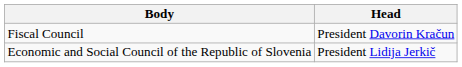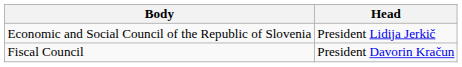rows swapped: Fiscal Council <-> Economic and Social Council of the Republic of Slovenia
